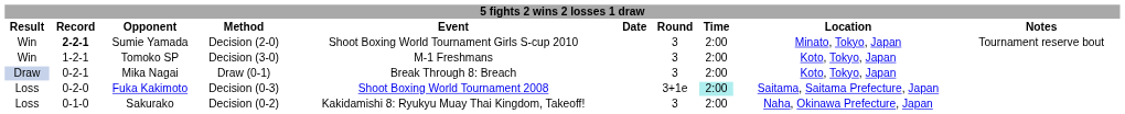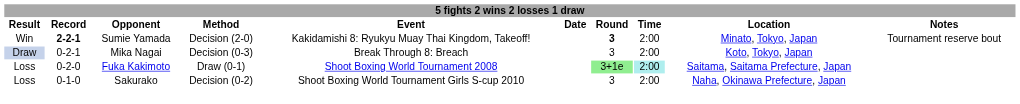Sumie Yamada | Event: Shoot Boxing World Tournament Girls S-cup 2010 -> Kakidamishi 8: Ryukyu Muay Thai Kingdom, Takeoff!
Sumie Yamada | Round: normal -> bold
- row: Win | 1-2-1 | Tomoko SP | Decision (3-0) | M-1 Freshmans | 3 | 2:00 | Koto, Tokyo, Japan
Mika Nagai | Method: Draw (0-1) -> Decision (0-3)
Fuka Kakimoto | Method: Decision (0-3) -> Draw (0-1)
Fuka Kakimoto | Round: no background -> lightgreen background
Sakurako | Event: Kakidamishi 8: Ryukyu Muay Thai Kingdom, Takeoff! -> Shoot Boxing World Tournament Girls S-cup 2010
